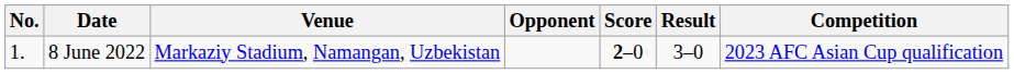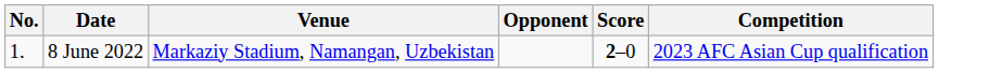- column: Result | 3–0
